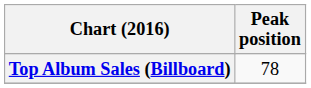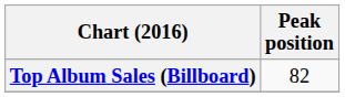Top Album Sales (Billboard) | Peak position: 78 -> 82
